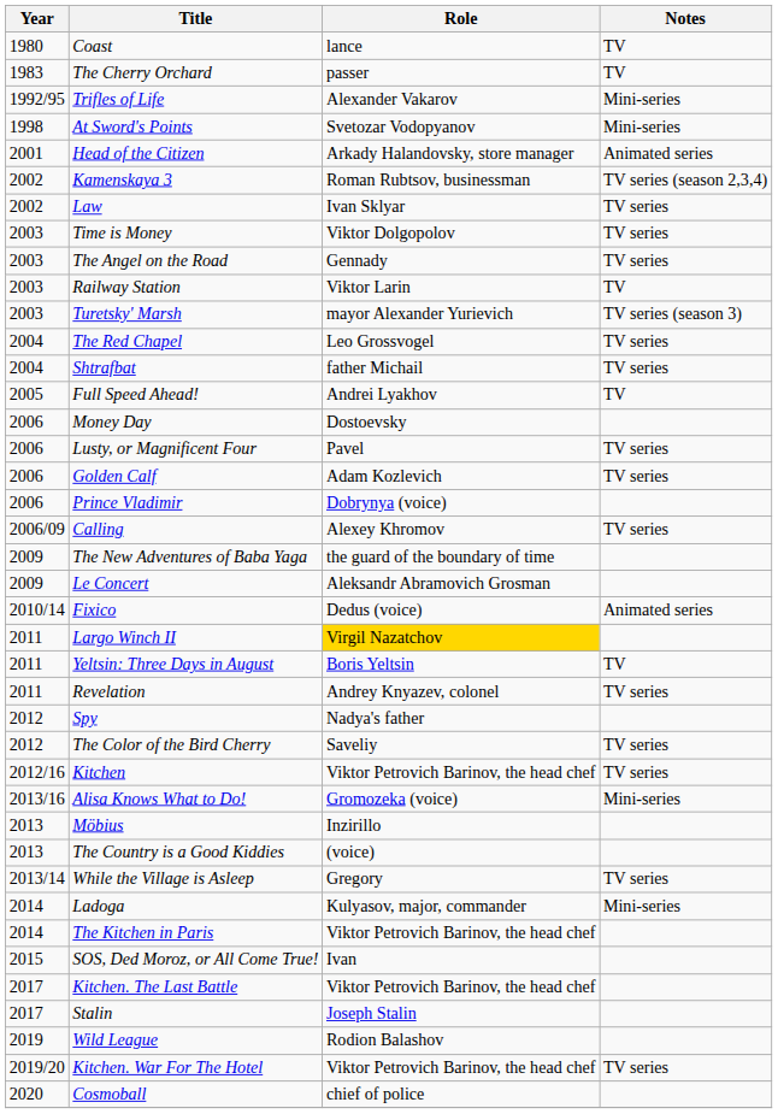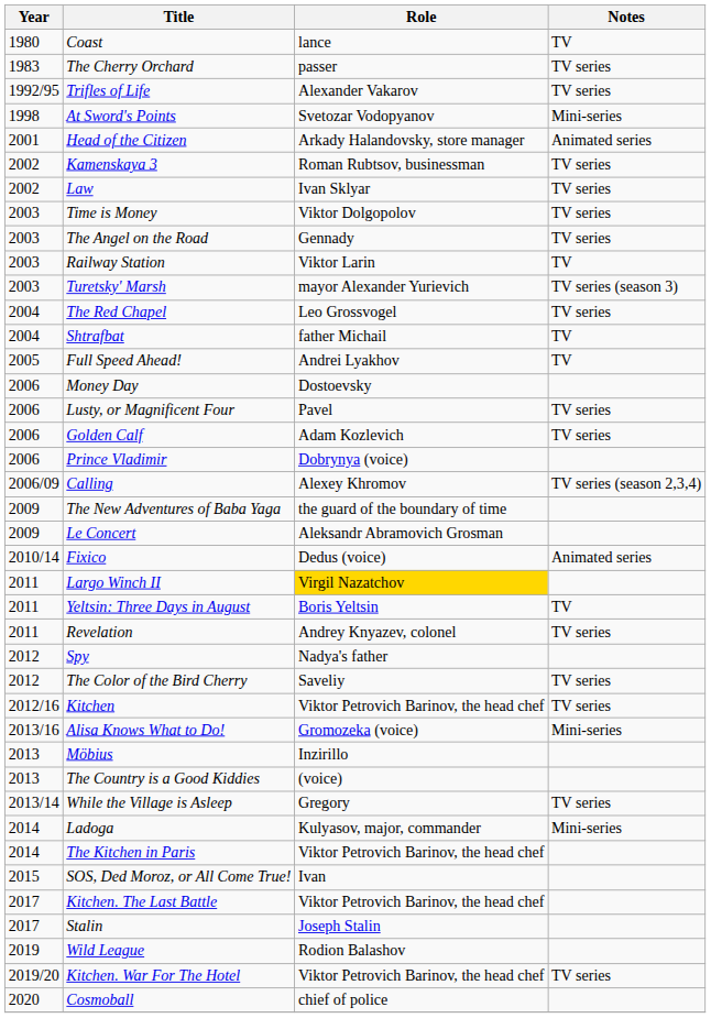The Cherry Orchard | Notes: TV -> TV series
Trifles of Life | Notes: Mini-series -> TV series
Kamenskaya 3 | Notes: TV series (season 2,3,4) -> TV series
Shtrafbat | Notes: TV series -> TV
Calling | Notes: TV series -> TV series (season 2,3,4)
